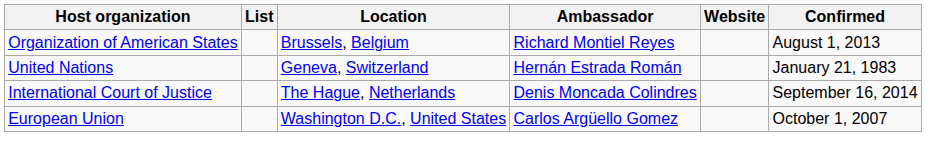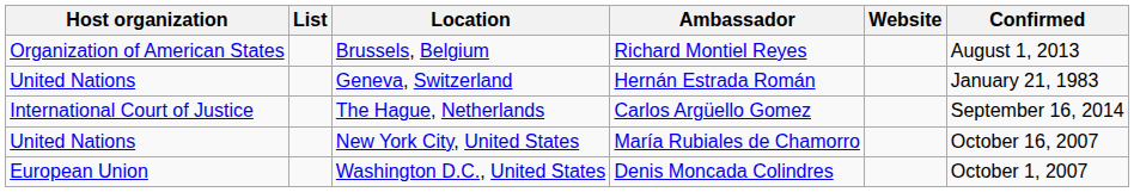The Hague, Netherlands | Ambassador: Denis Moncada Colindres -> Carlos Argüello Gomez
+ row: United Nations | New York City, United States | María Rubiales de Chamorro | October 16, 2007
Washington D.C., United States | Ambassador: Carlos Argüello Gomez -> Denis Moncada Colindres
